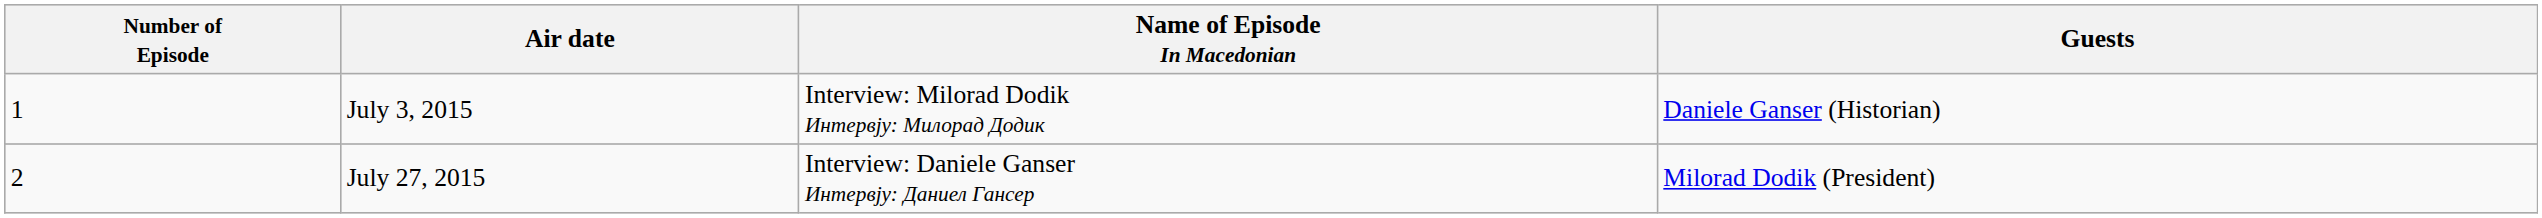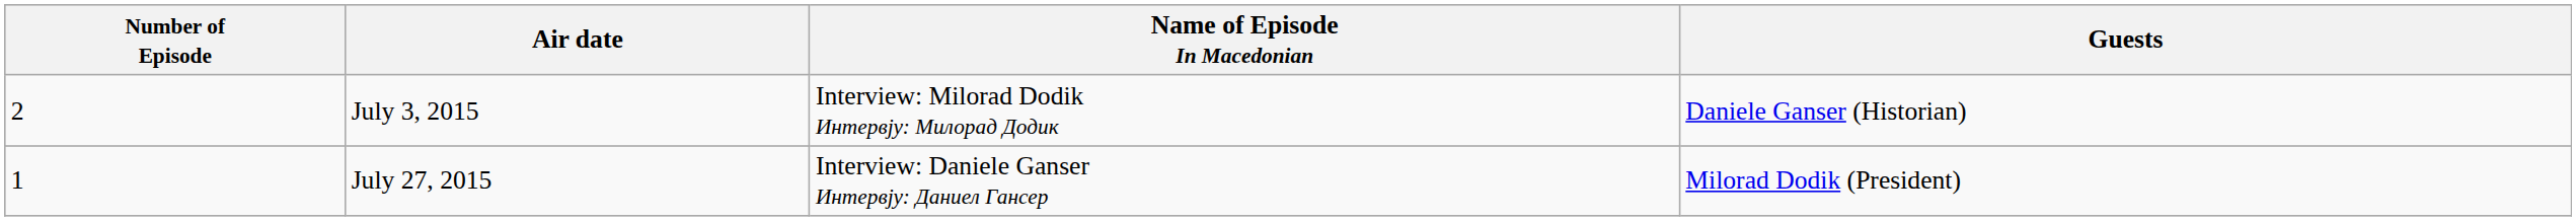July 3, 2015 | Number of Episode: 1 -> 2
July 27, 2015 | Number of Episode: 2 -> 1
